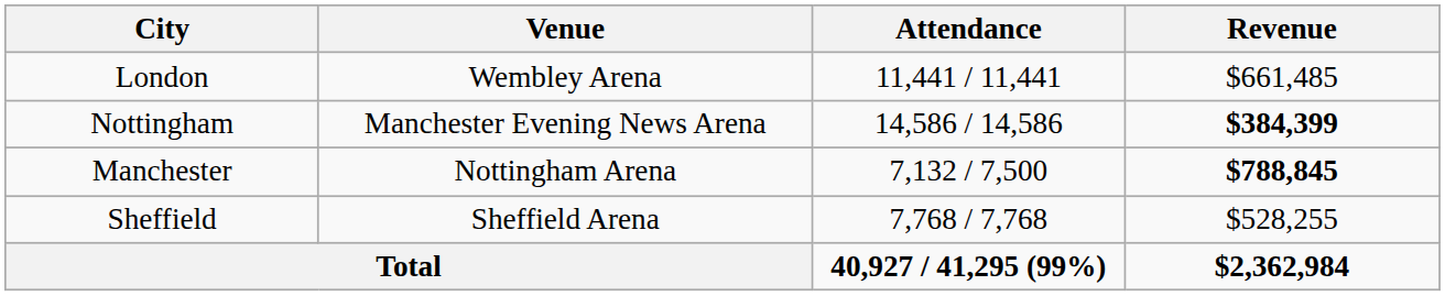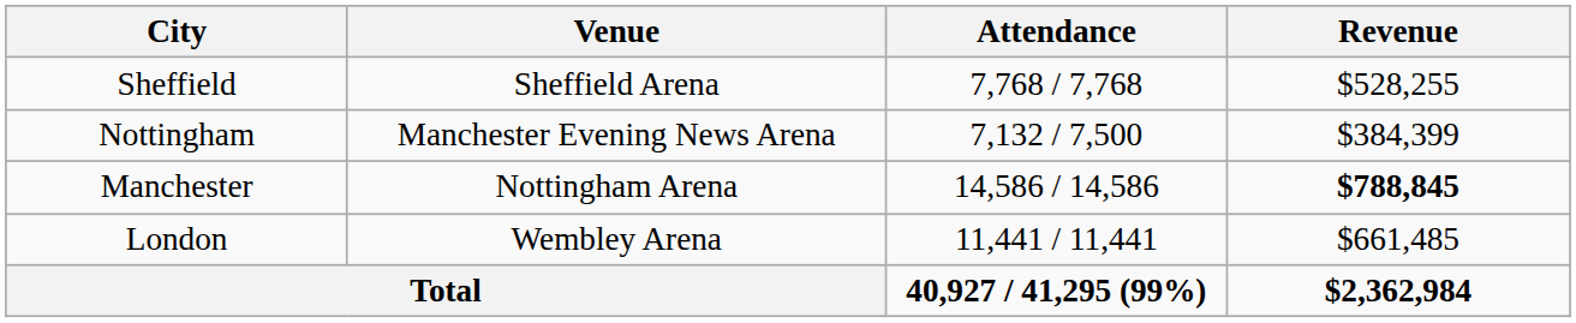rows swapped: London <-> Sheffield
Nottingham | Attendance: 14,586 / 14,586 -> 7,132 / 7,500
Nottingham | Revenue: bold -> normal
Manchester | Attendance: 7,132 / 7,500 -> 14,586 / 14,586
